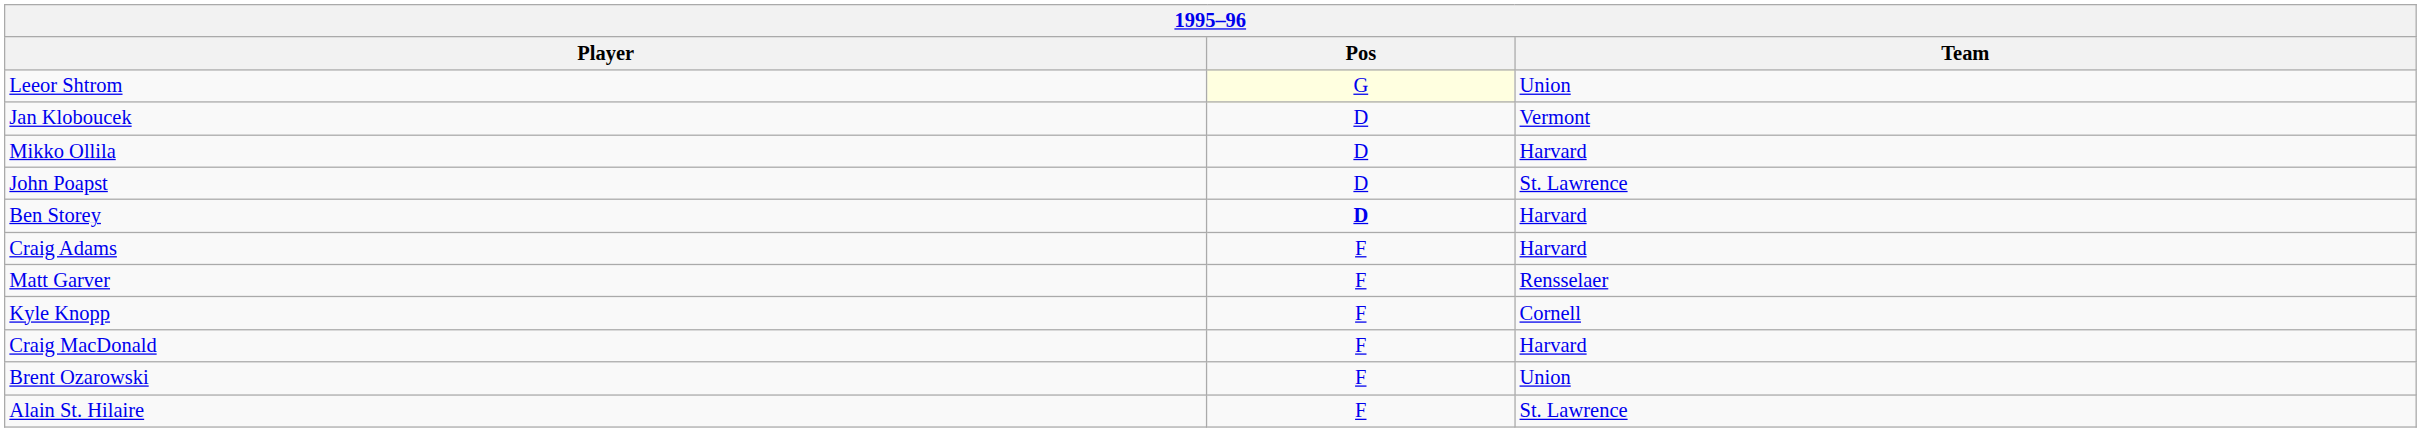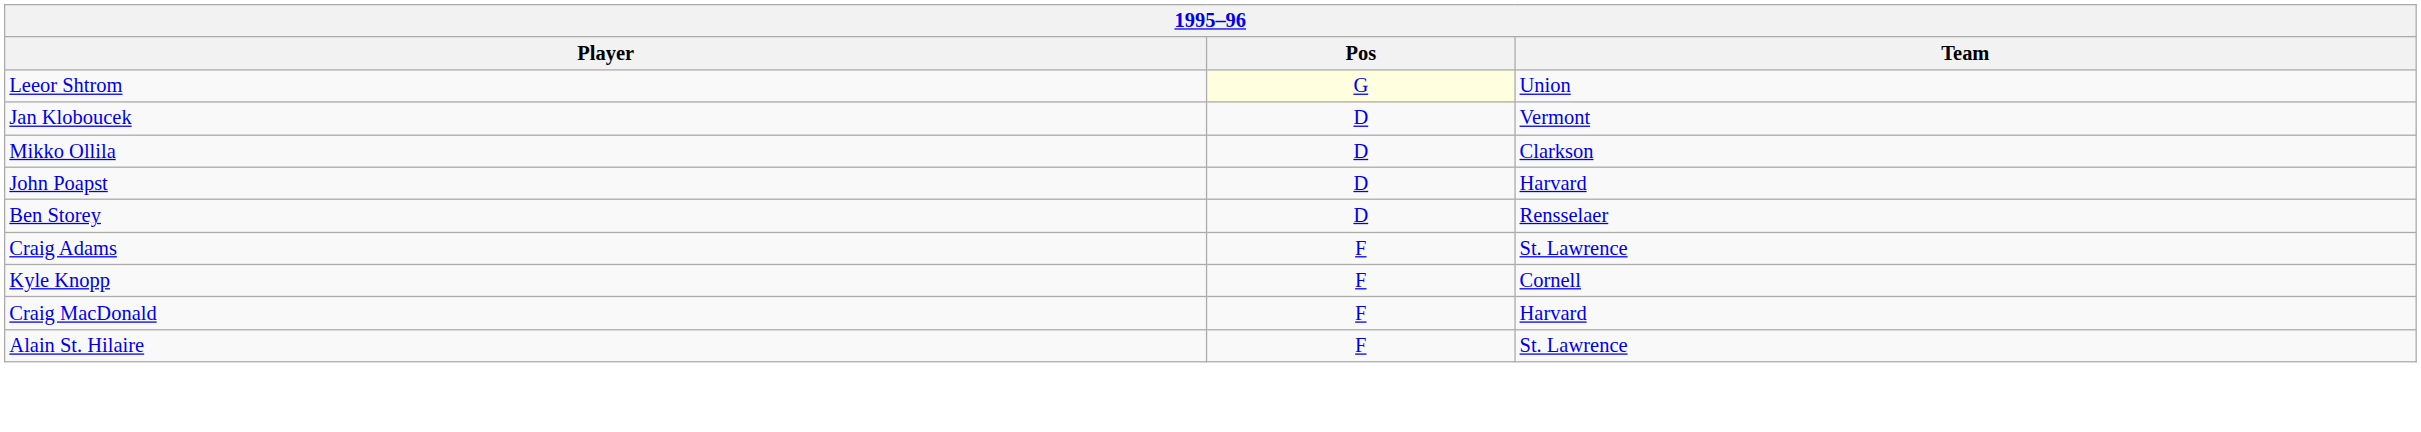Mikko Ollila | Team: Harvard -> Clarkson
John Poapst | Team: St. Lawrence -> Harvard
Ben Storey | Pos: bold -> normal
Ben Storey | Team: Harvard -> Rensselaer
Craig Adams | Team: Harvard -> St. Lawrence
- row: Matt Garver | F | Rensselaer
- row: Brent Ozarowski | F | Union
